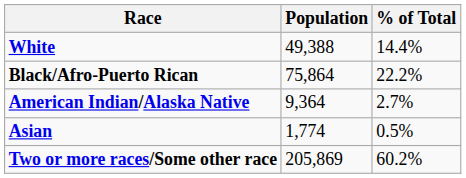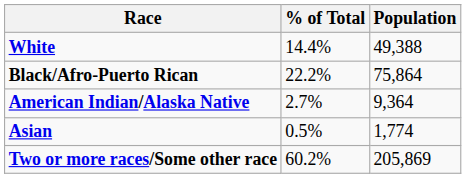columns swapped: Population <-> % of Total
